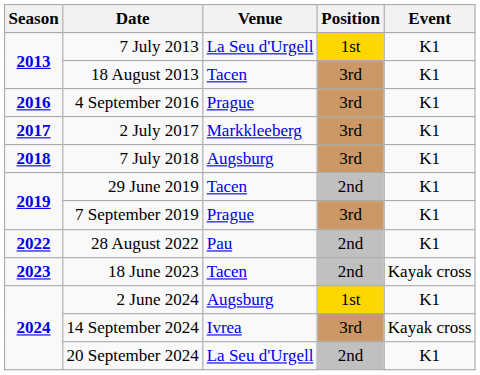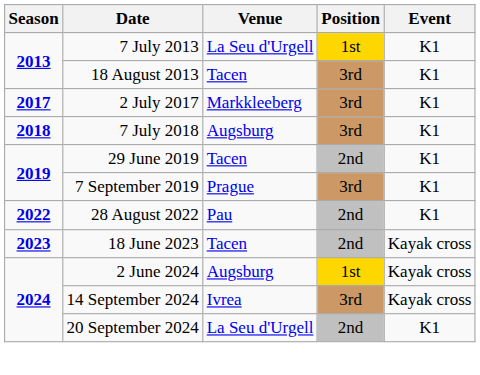- row: 2016 | 4 September 2016 | Prague | 3rd | K1
2 June 2024 | Event: K1 -> Kayak cross
